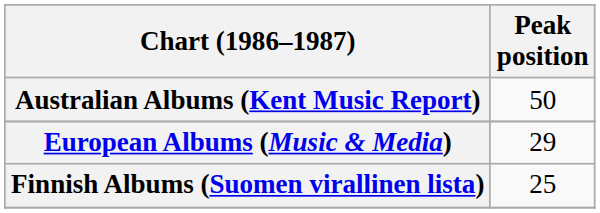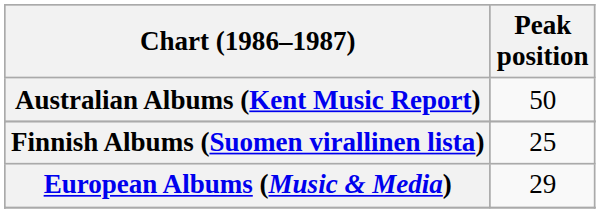rows swapped: European Albums (Music & Media) <-> Finnish Albums (Suomen virallinen lista)
